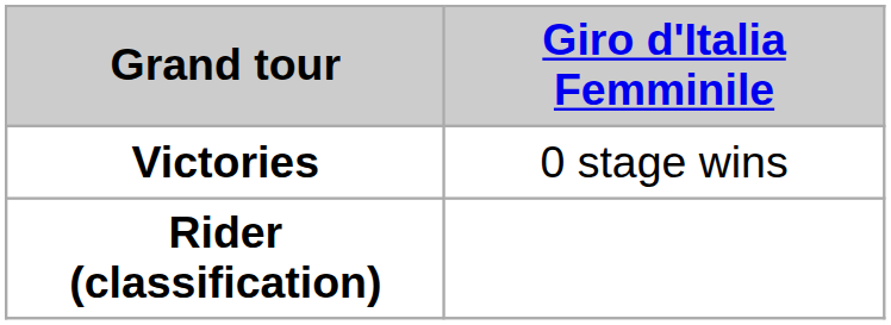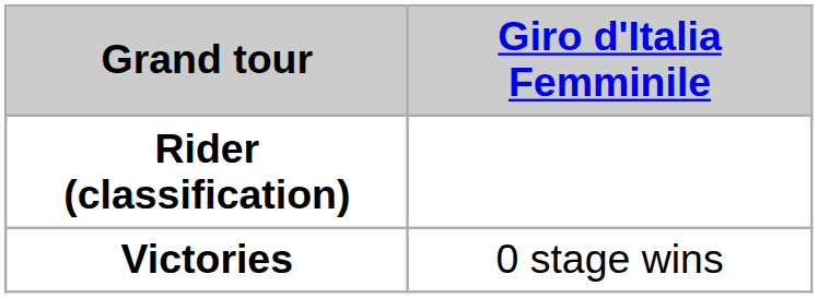rows swapped: Rider (classification) <-> Victories
